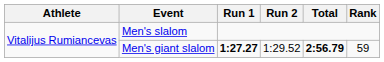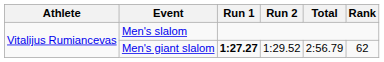Men's giant slalom | Total: bold -> normal
Men's giant slalom | Rank: 59 -> 62
